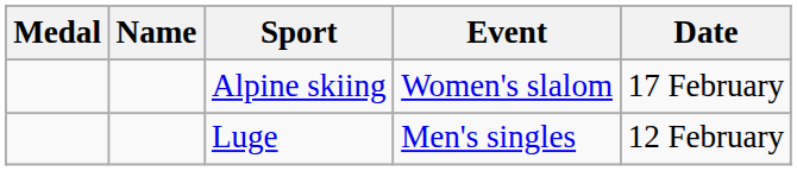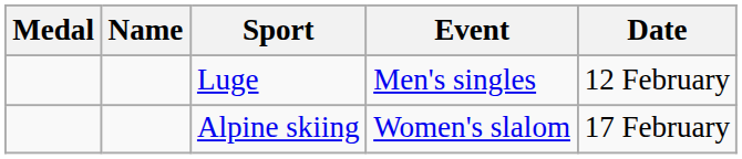rows swapped: Luge <-> Alpine skiing
